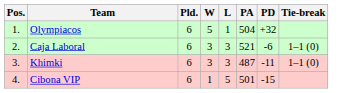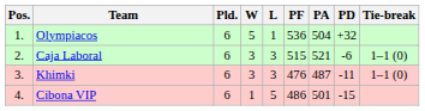+ column: PF | 536 | 515 | 476 | 486
